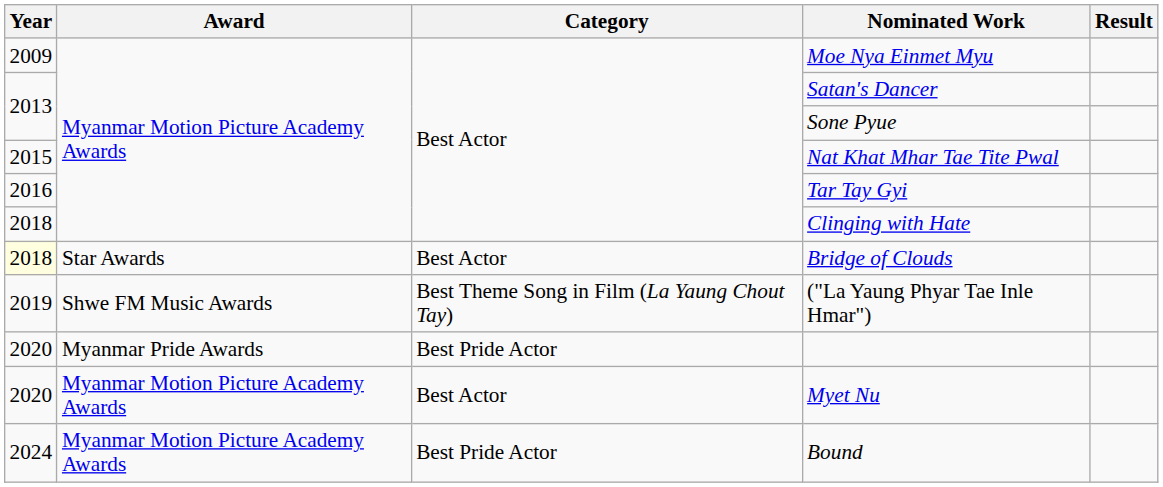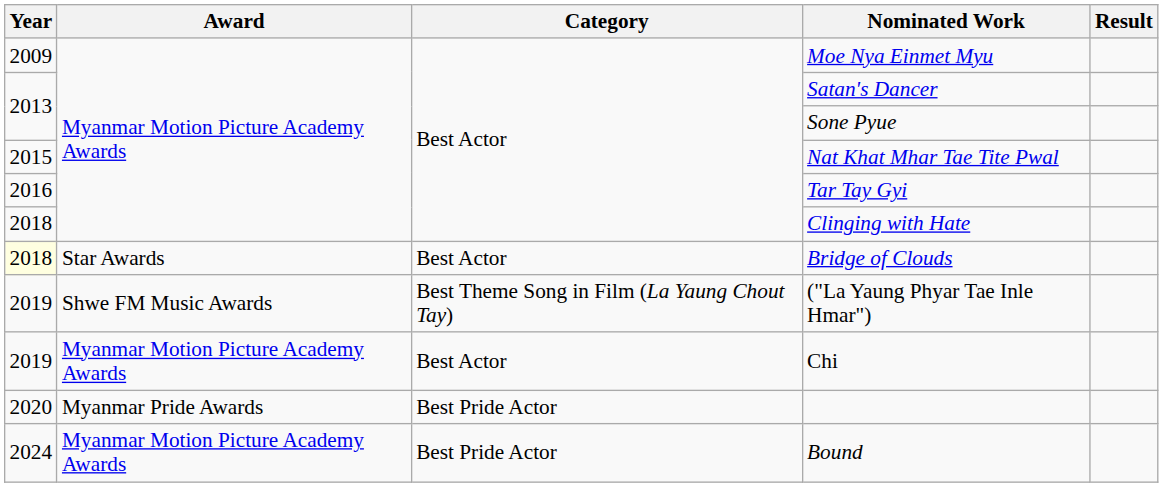+ row: 2019 | Myanmar Motion Picture Academy Awards | Best Actor | Chi
- row: 2020 | Myanmar Motion Picture Academy Awards | Best Actor | Myet Nu
